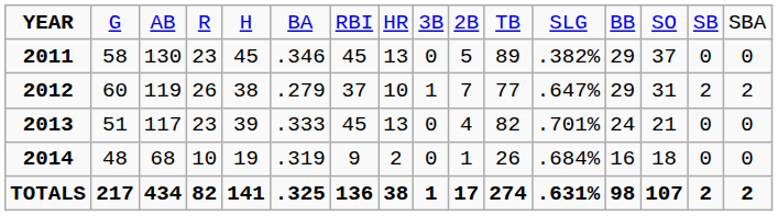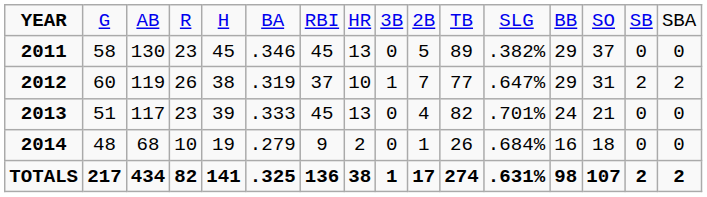2012 | column 6: .279 -> .319
2014 | column 6: .319 -> .279
